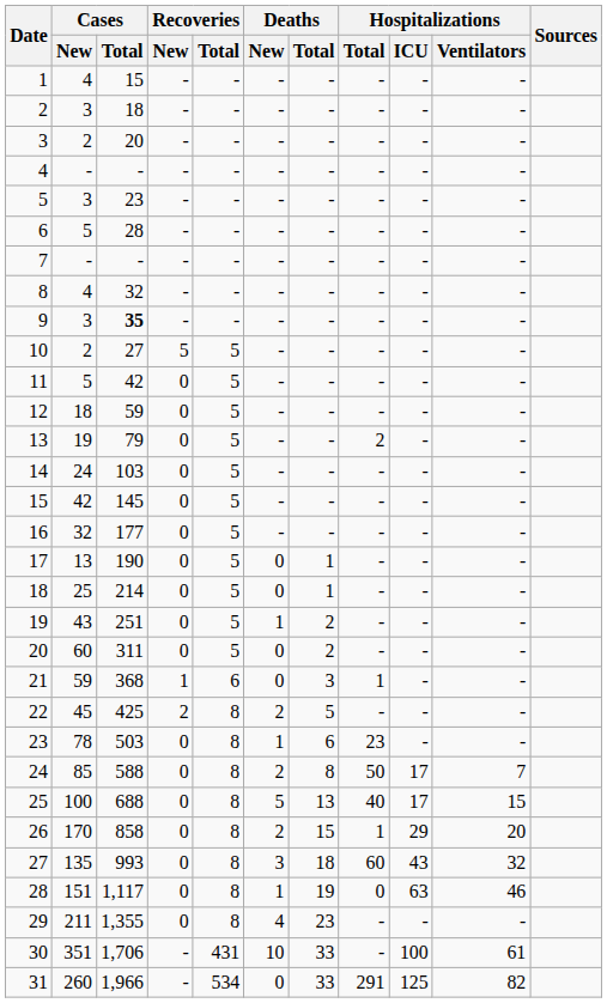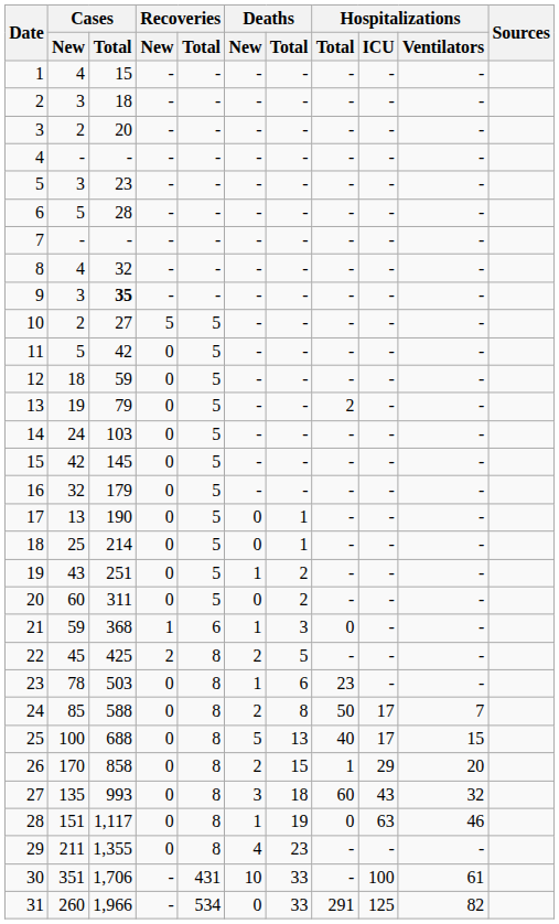16 | Cases / Total: 177 -> 179
21 | Deaths / New: 0 -> 1
21 | Hospitalizations / Total: 1 -> 0
